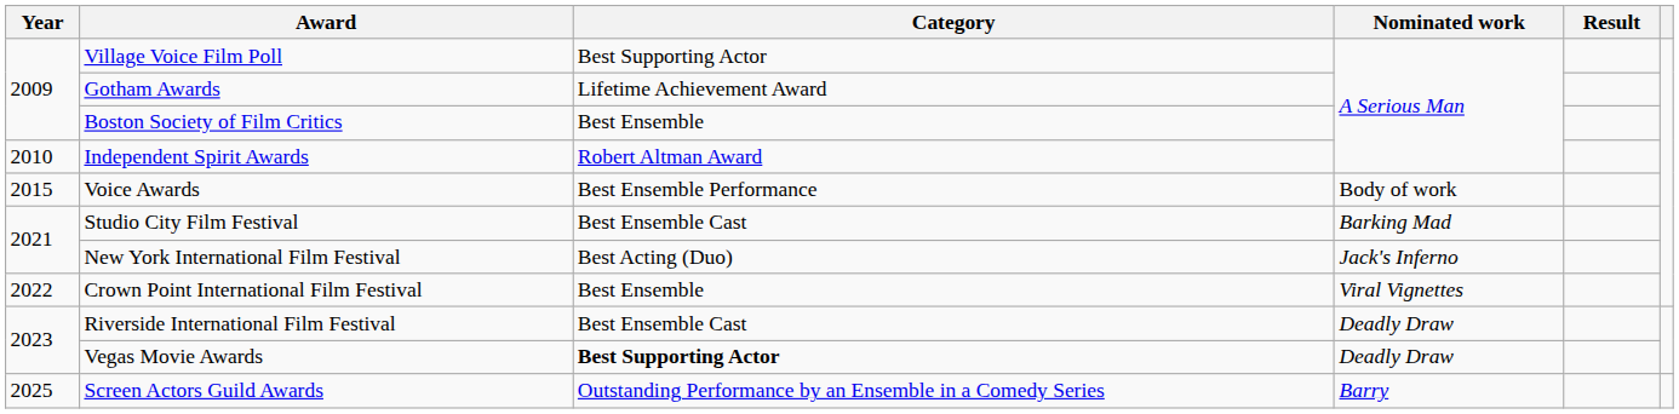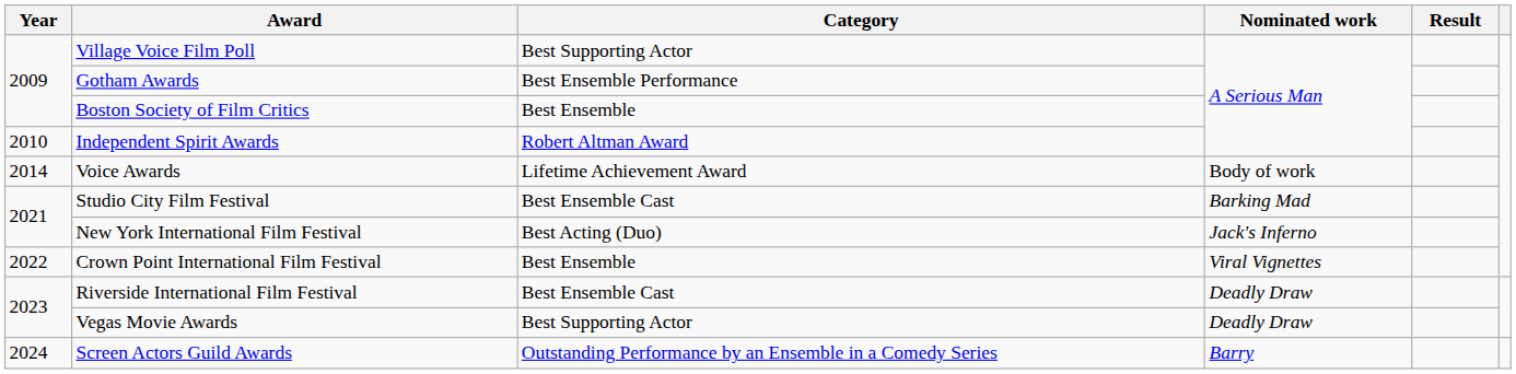Gotham Awards | Category: Lifetime Achievement Award -> Best Ensemble Performance
Voice Awards | Year: 2015 -> 2014
Voice Awards | Category: Best Ensemble Performance -> Lifetime Achievement Award
Vegas Movie Awards | Category: bold -> normal
Screen Actors Guild Awards | Year: 2025 -> 2024
